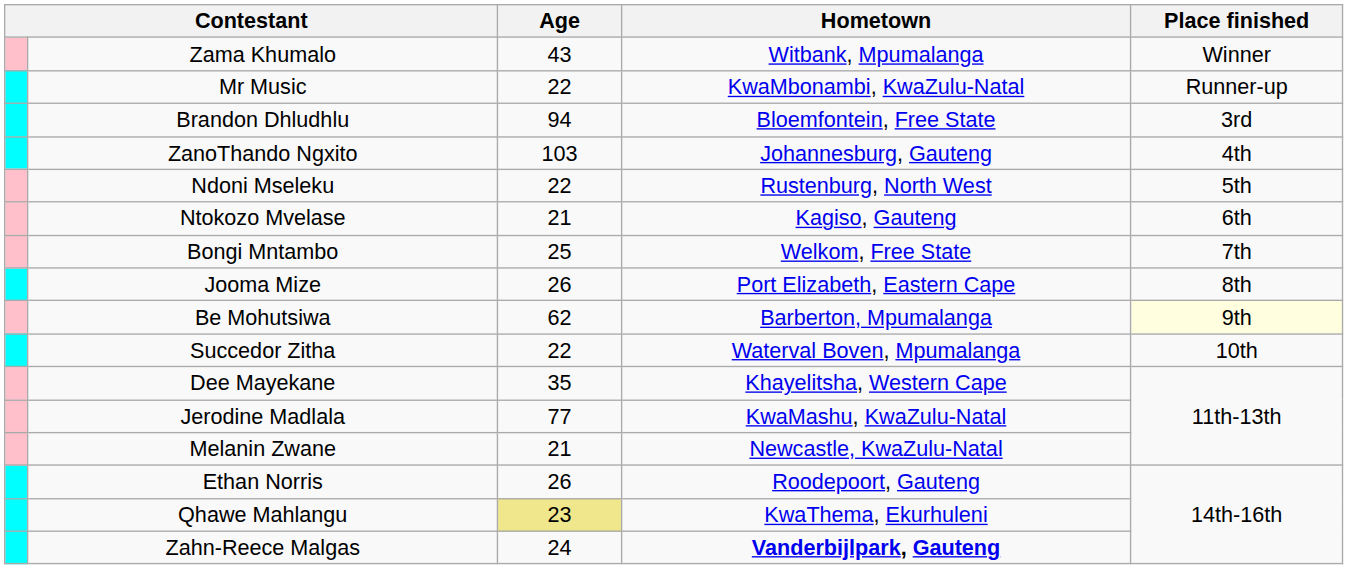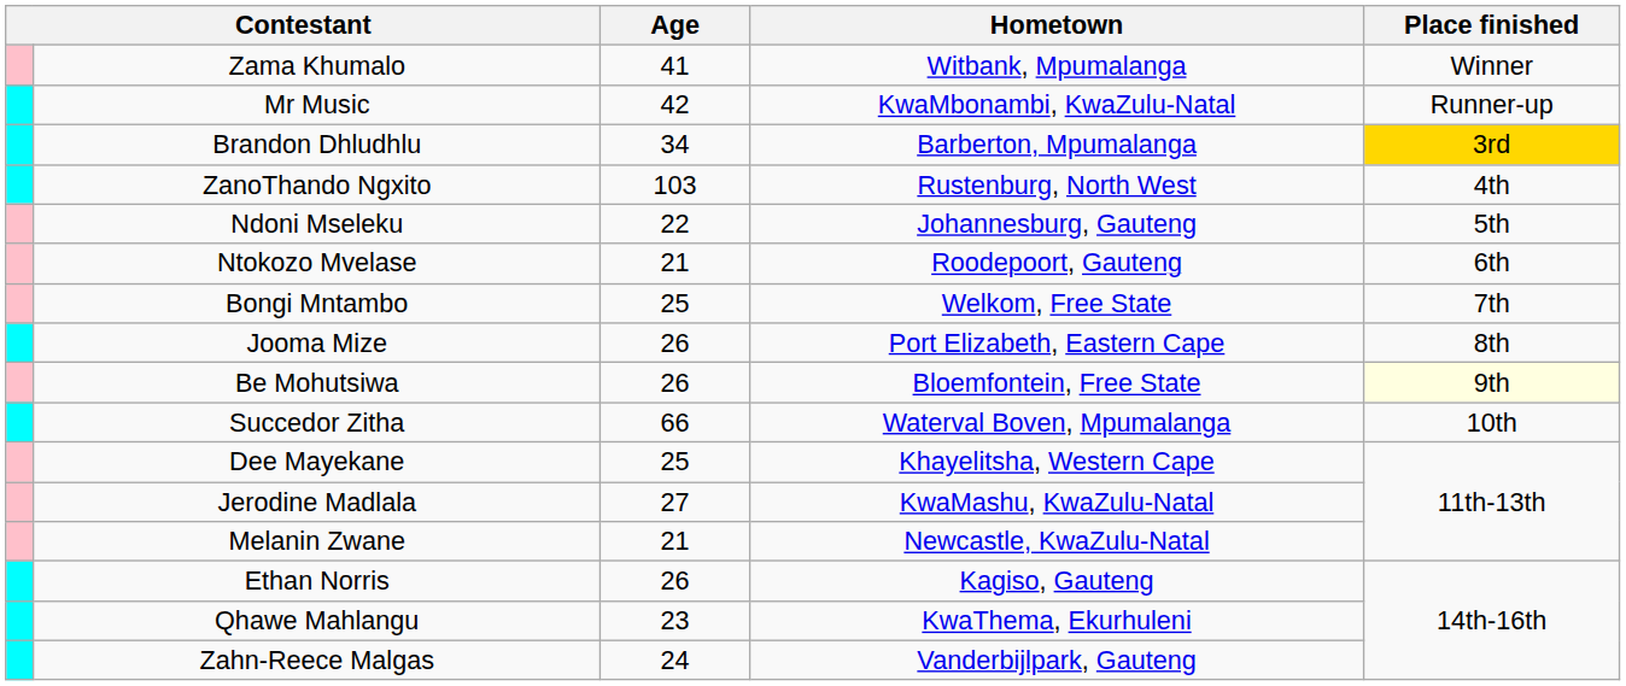Zama Khumalo | Age: 43 -> 41
Mr Music | Age: 22 -> 42
Brandon Dhludhlu | Age: 94 -> 34
Brandon Dhludhlu | Hometown: Bloemfontein, Free State -> Barberton, Mpumalanga
Brandon Dhludhlu | Place finished: no background -> gold background
ZanoThando Ngxito | Hometown: Johannesburg, Gauteng -> Rustenburg, North West
Ndoni Mseleku | Hometown: Rustenburg, North West -> Johannesburg, Gauteng
Ntokozo Mvelase | Hometown: Kagiso, Gauteng -> Roodepoort, Gauteng
Be Mohutsiwa | Age: 62 -> 26
Be Mohutsiwa | Hometown: Barberton, Mpumalanga -> Bloemfontein, Free State
Succedor Zitha | Age: 22 -> 66
Dee Mayekane | Age: 35 -> 25
Jerodine Madlala | Age: 77 -> 27
Ethan Norris | Hometown: Roodepoort, Gauteng -> Kagiso, Gauteng
Qhawe Mahlangu | Age: khaki background -> no background
Zahn-Reece Malgas | Hometown: bold -> normal
